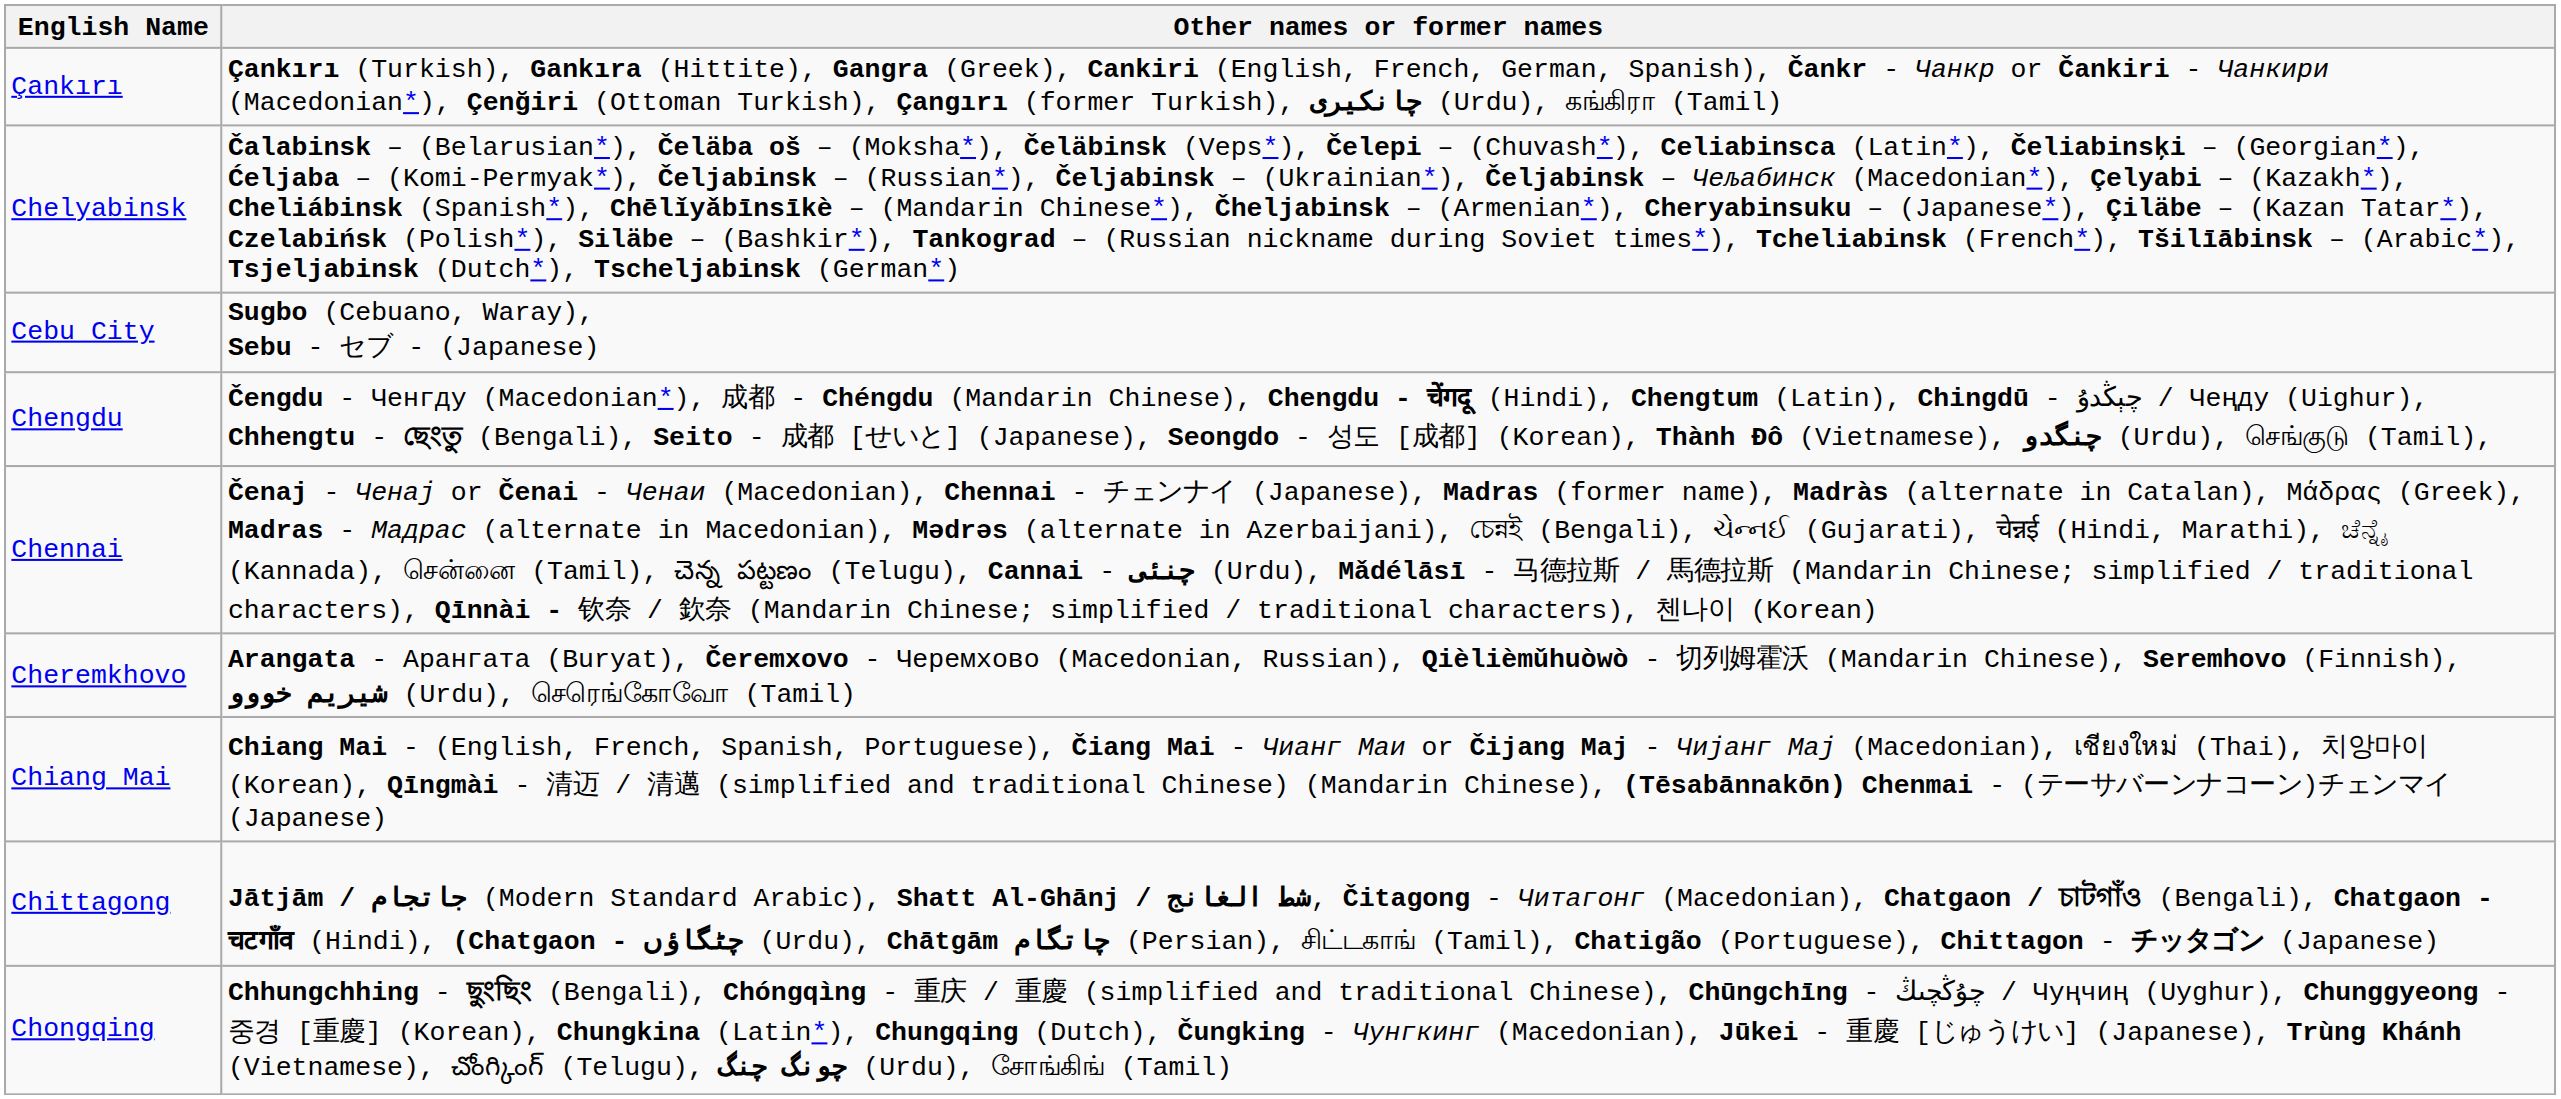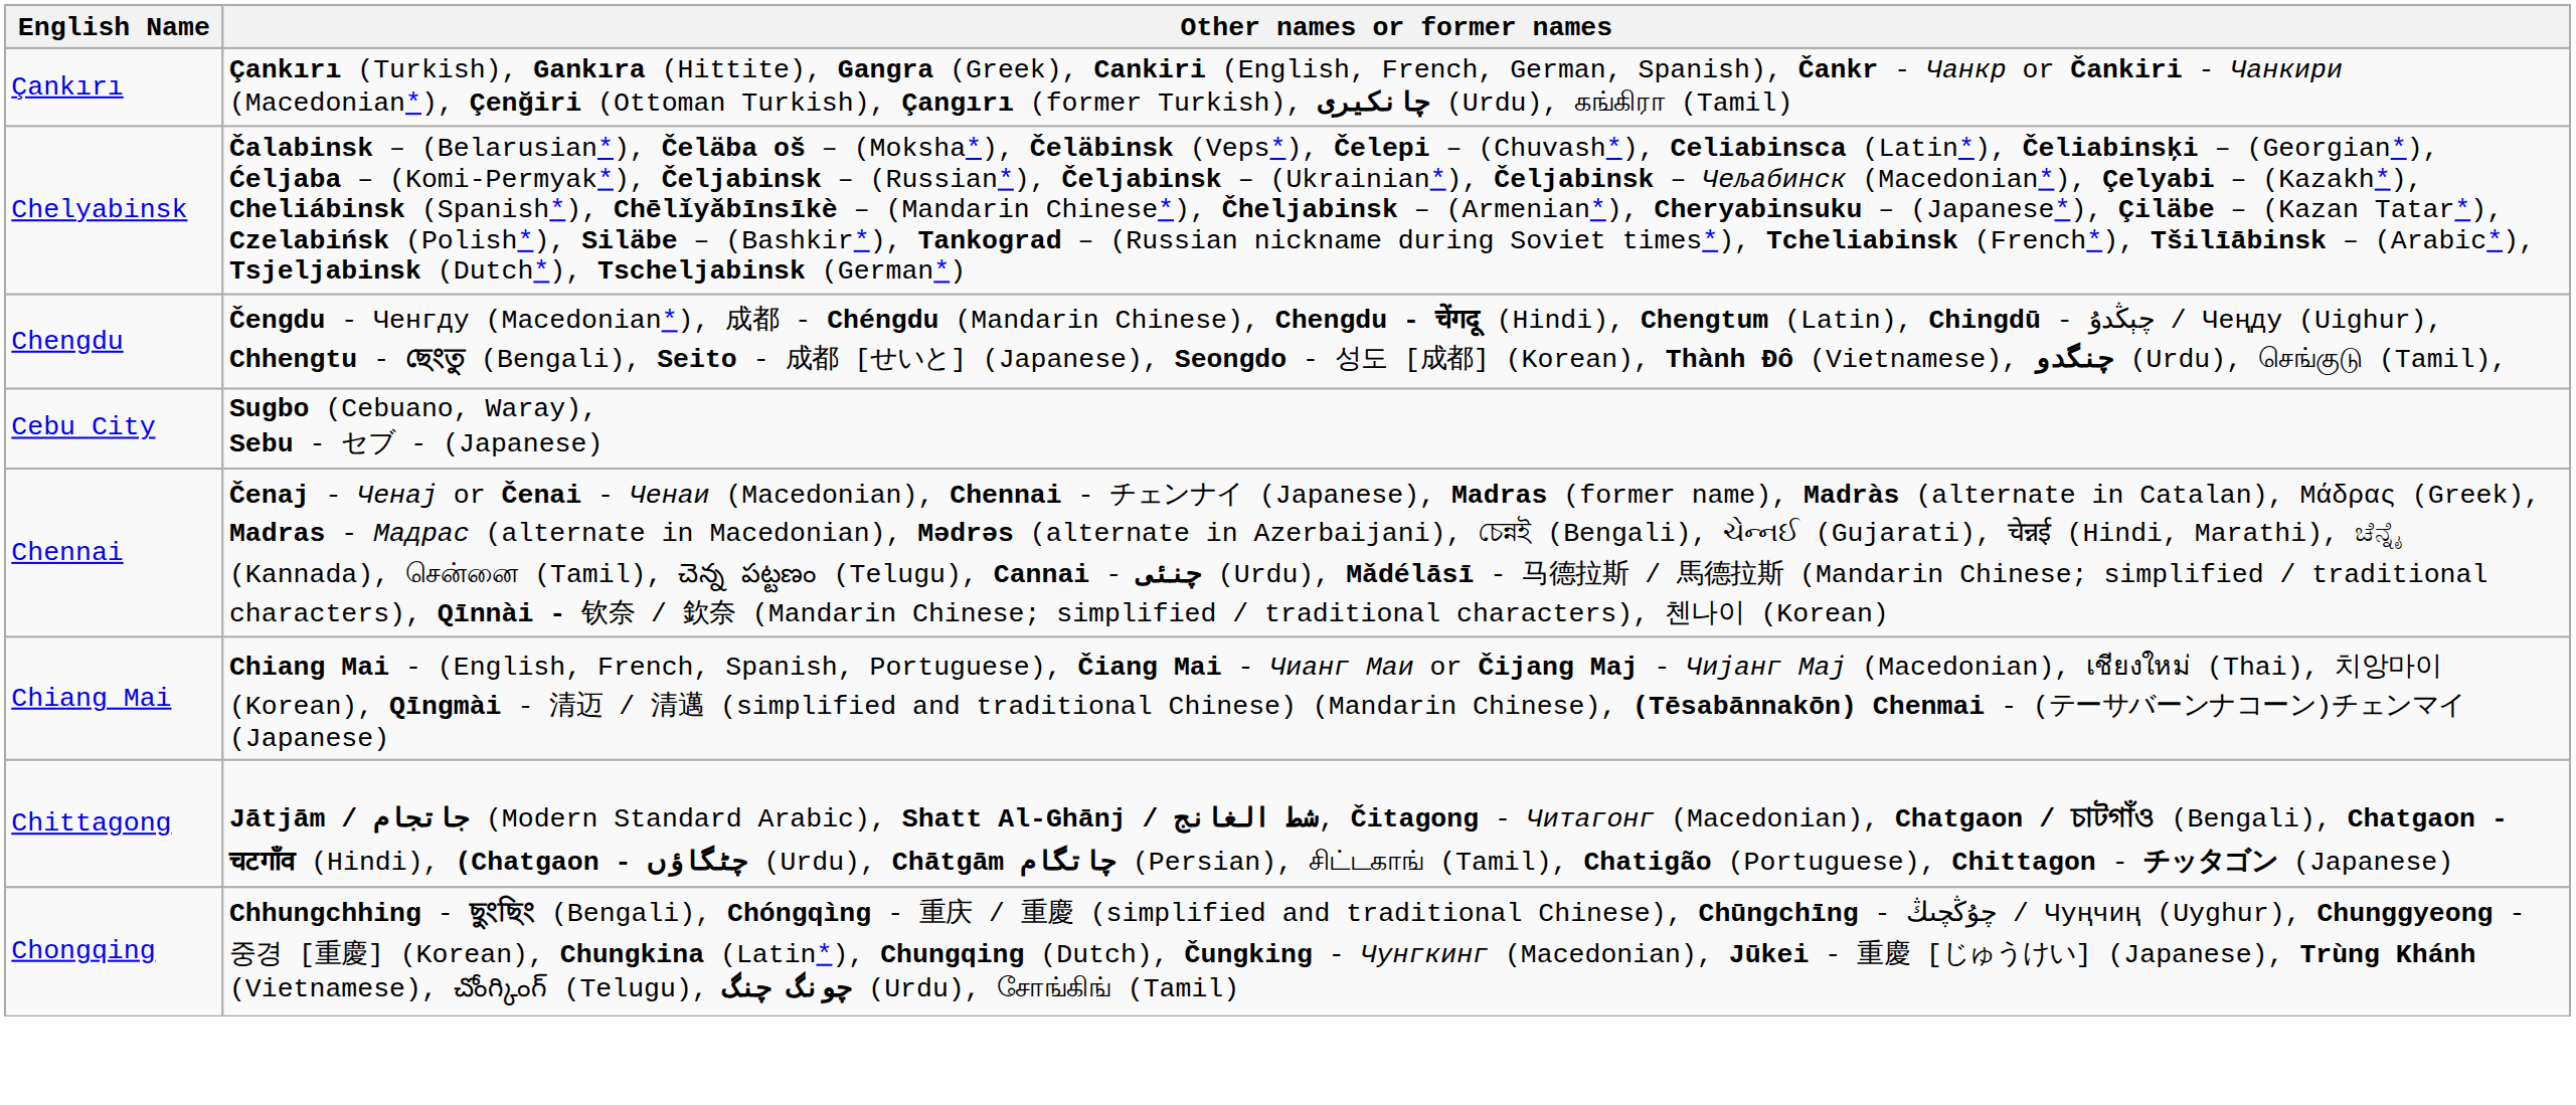rows swapped: Cebu City <-> Chengdu
- row: Cheremkhovo | Arangata - Арангата (Buryat), Čeremxovo - Черемхово (Macedonian, Russian), Qièlièmǔhuòwò - 切列姆霍沃 (Mandarin Chinese), Seremhovo (Finnish), شیریم خووو (Urdu), செரெங்கோவோ (Tamil)
